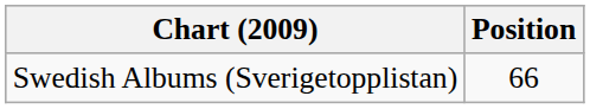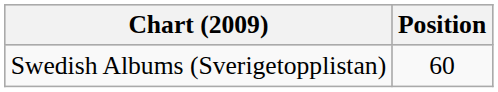Swedish Albums (Sverigetopplistan) | Position: 66 -> 60
